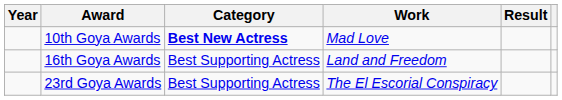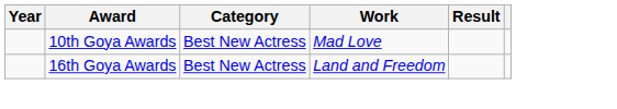10th Goya Awards | Category: bold -> normal
16th Goya Awards | Category: Best Supporting Actress -> Best New Actress
- row: 23rd Goya Awards | Best Supporting Actress | The El Escorial Conspiracy
